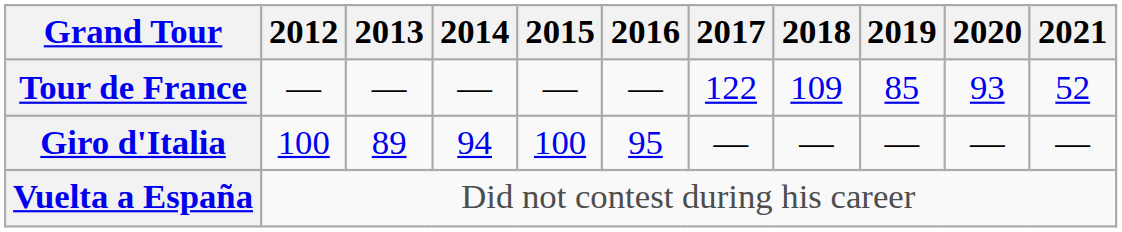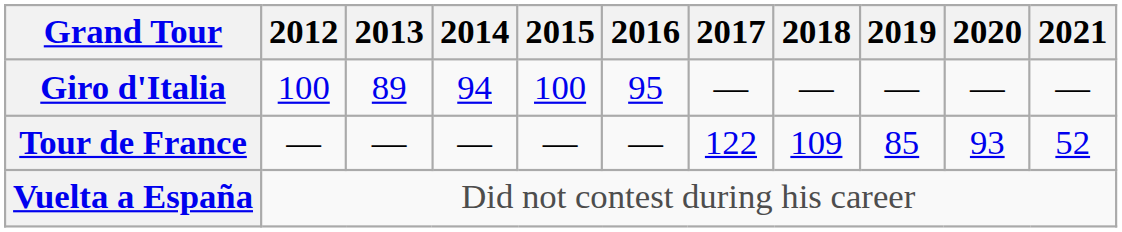rows swapped: Giro d'Italia <-> Tour de France
